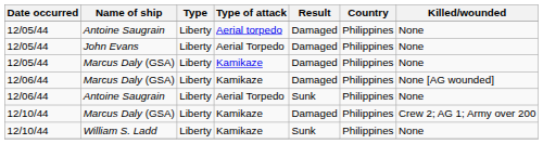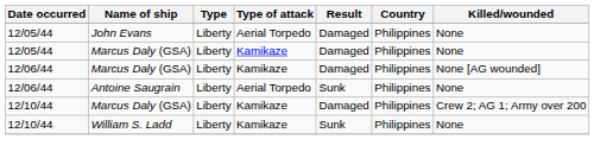- row: 12/05/44 | Antoine Saugrain | Liberty | Aerial torpedo | Damaged | Philippines | None
